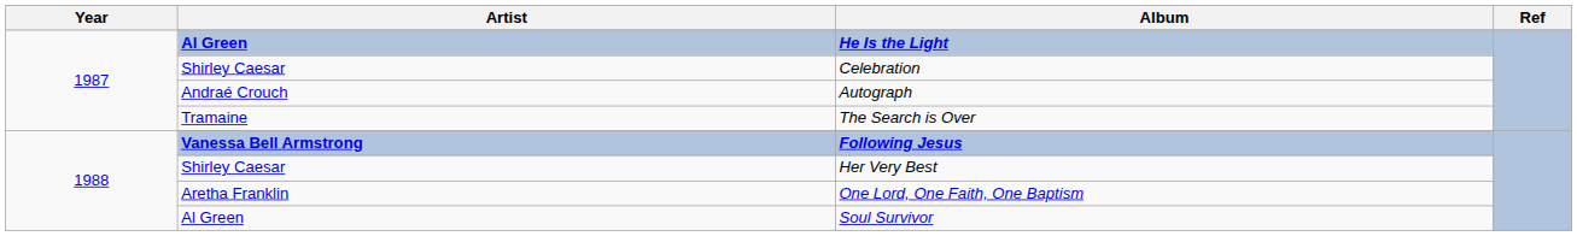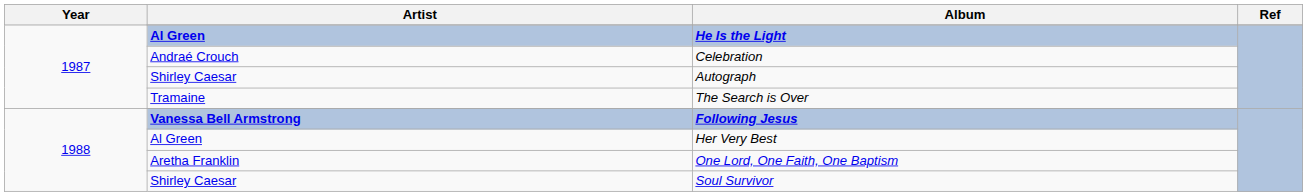Celebration | Artist: Shirley Caesar -> Andraé Crouch
Autograph | Artist: Andraé Crouch -> Shirley Caesar
Her Very Best | Artist: Shirley Caesar -> Al Green
Soul Survivor | Artist: Al Green -> Shirley Caesar
